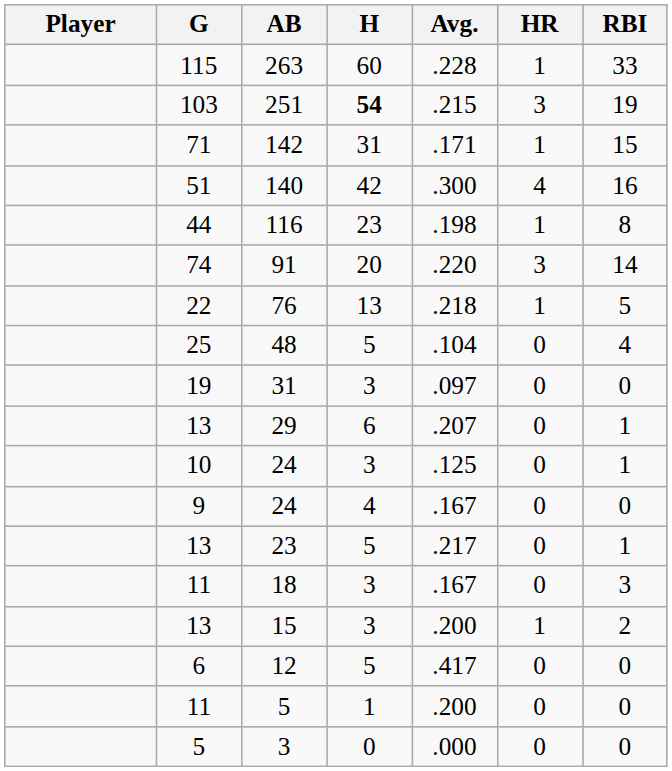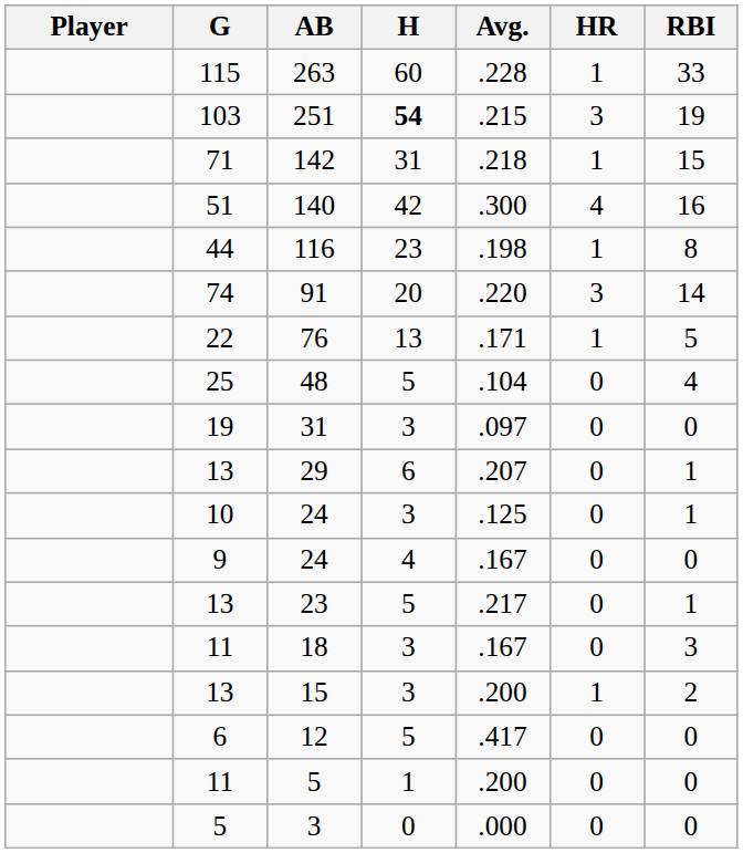142 | Avg.: .171 -> .218
76 | Avg.: .218 -> .171
